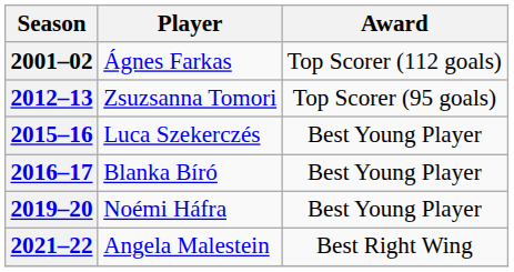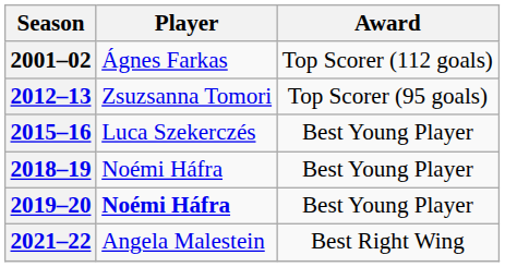- row: 2016–17 | Blanka Bíró | Best Young Player
+ row: 2018–19 | Noémi Háfra | Best Young Player
2019–20 | Player: normal -> bold
